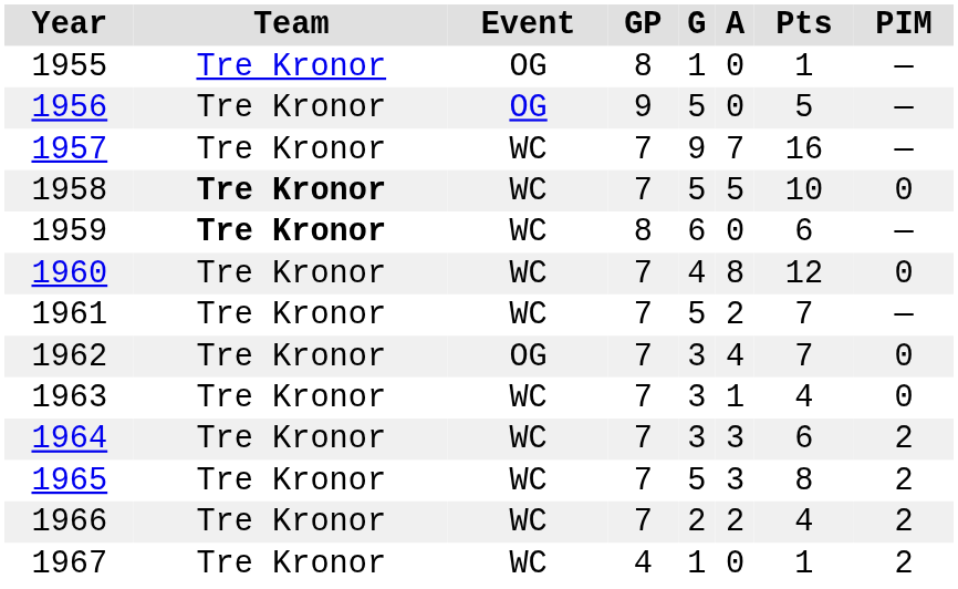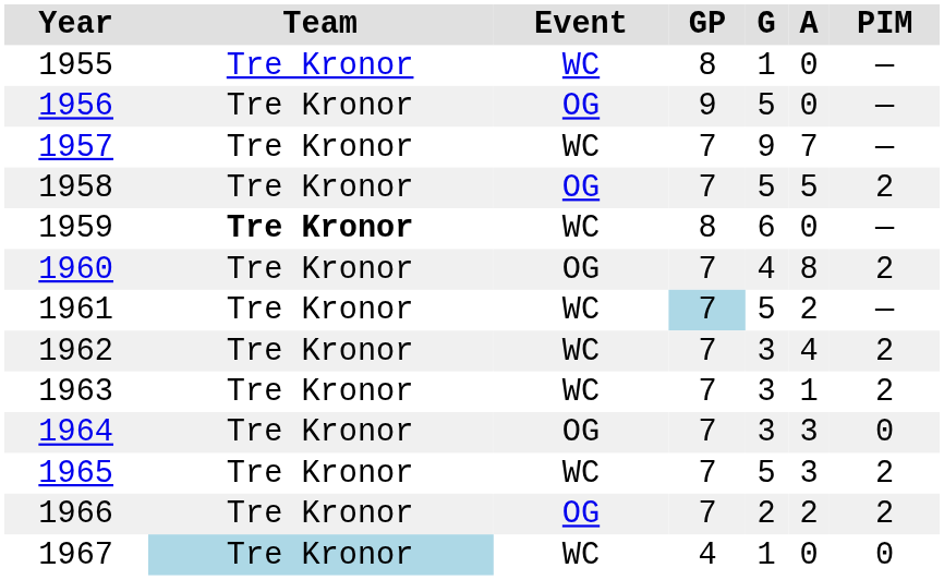- column: Pts | 1 | 5 | 16 | 10 | 6 | 12 | 7 | 7 | 4 | 6 | 8 | 4 | 1
1955 | Event: OG -> WC
1958 | Team: bold -> normal
1958 | Event: WC -> OG
1958 | PIM: 0 -> 2
1960 | Event: WC -> OG
1960 | PIM: 0 -> 2
1961 | GP: no background -> lightblue background
1962 | Event: OG -> WC
1962 | PIM: 0 -> 2
1963 | PIM: 0 -> 2
1964 | Event: WC -> OG
1964 | PIM: 2 -> 0
1966 | Event: WC -> OG
1967 | Team: no background -> lightblue background
1967 | PIM: 2 -> 0
